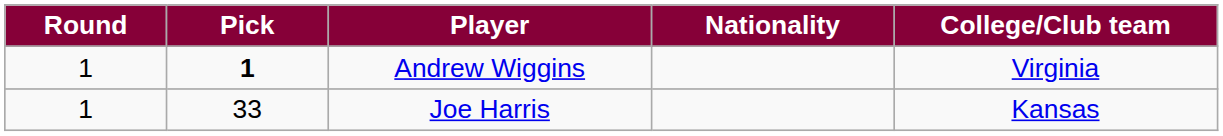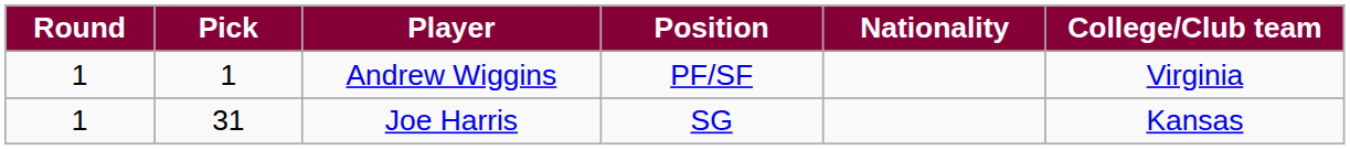+ column: Position | PF/SF | SG
Andrew Wiggins | Pick: bold -> normal
Joe Harris | Pick: 33 -> 31
